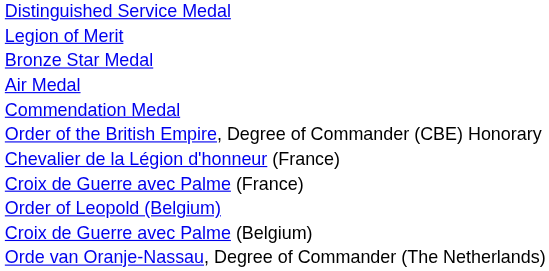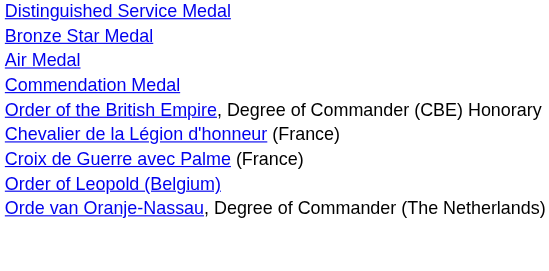- row: Legion of Merit
- row: Croix de Guerre avec Palme (Belgium)
